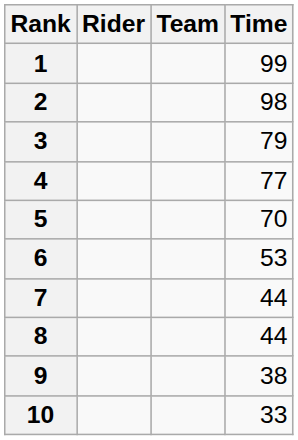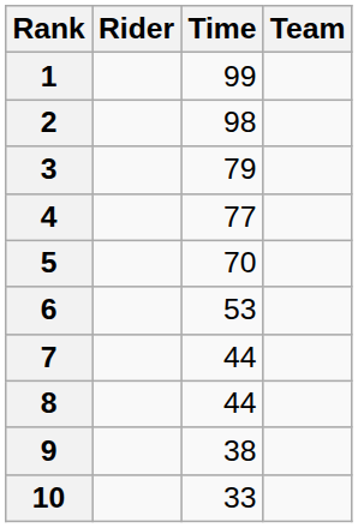columns swapped: Team <-> Time
